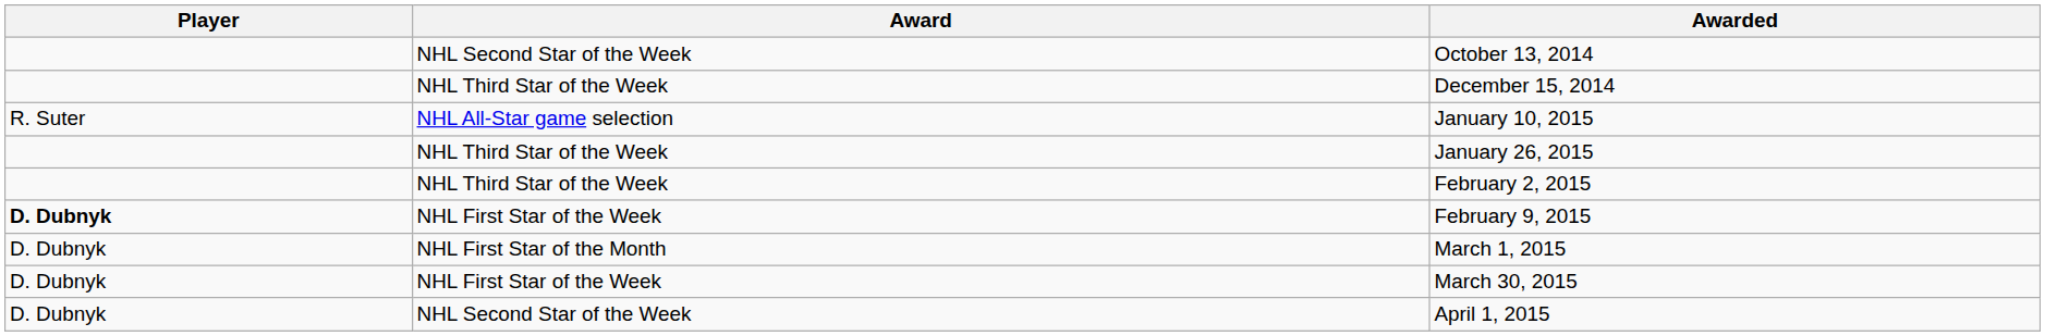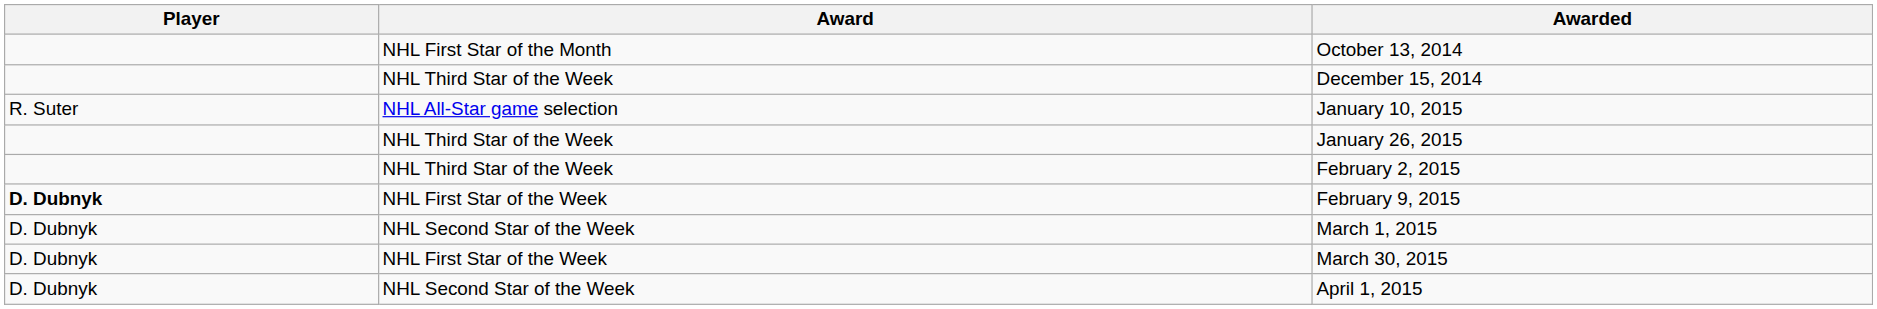October 13, 2014 | Award: NHL Second Star of the Week -> NHL First Star of the Month
March 1, 2015 | Award: NHL First Star of the Month -> NHL Second Star of the Week
